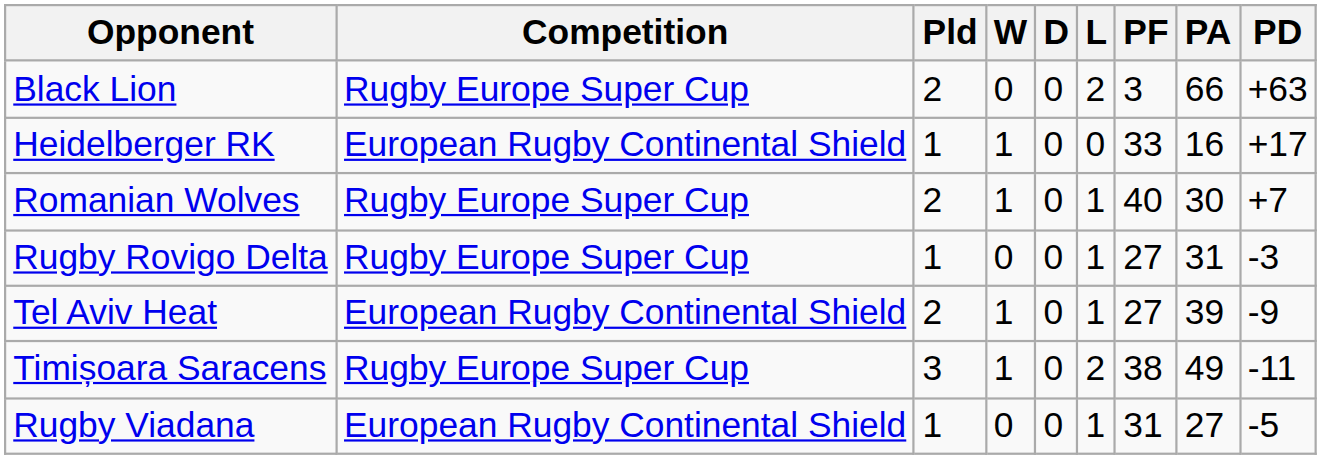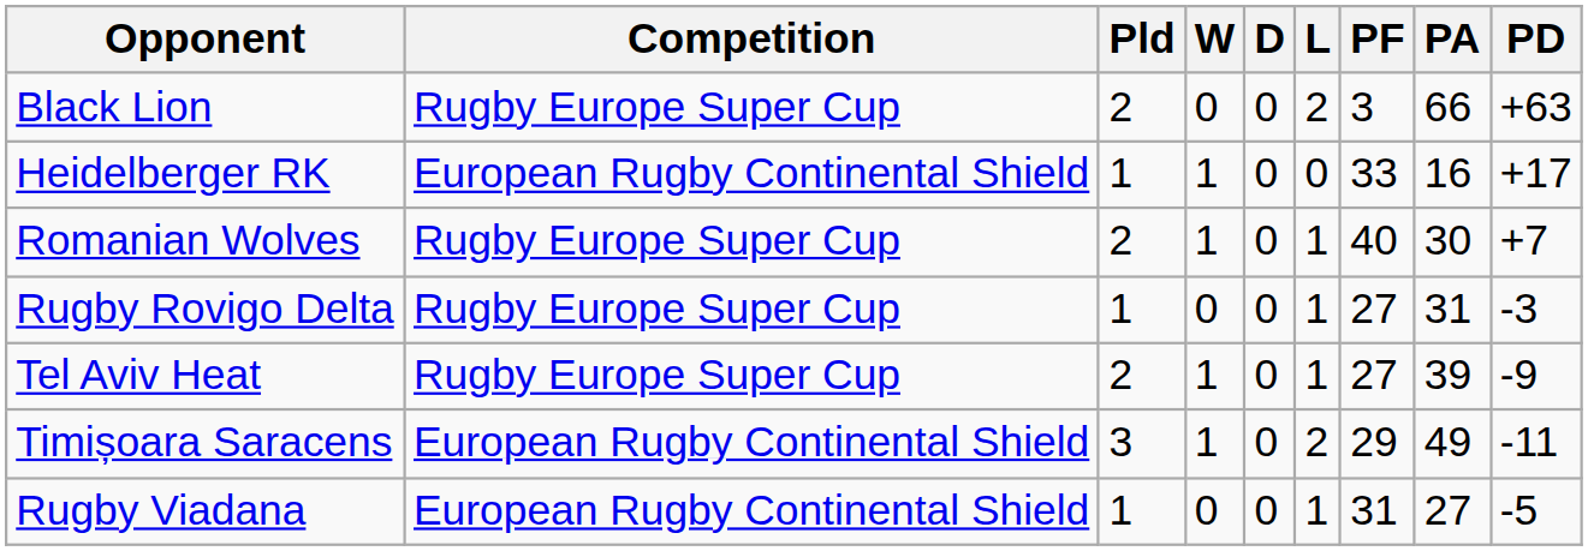Tel Aviv Heat | Competition: European Rugby Continental Shield -> Rugby Europe Super Cup
Timișoara Saracens | Competition: Rugby Europe Super Cup -> European Rugby Continental Shield
Timișoara Saracens | PF: 38 -> 29
